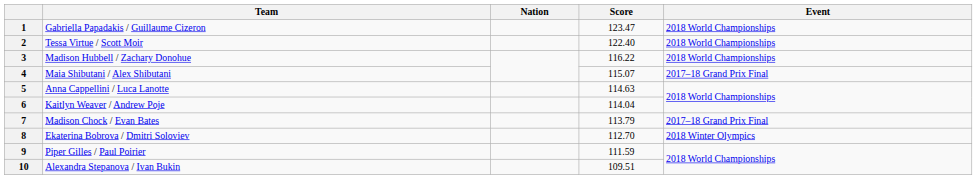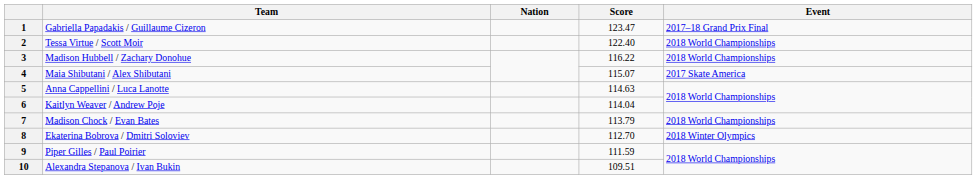1 | Event: 2018 World Championships -> 2017–18 Grand Prix Final
4 | Event: 2017–18 Grand Prix Final -> 2017 Skate America
7 | Event: 2017–18 Grand Prix Final -> 2018 World Championships
